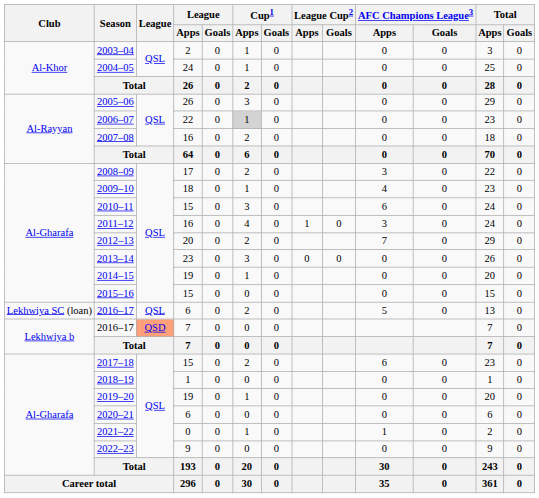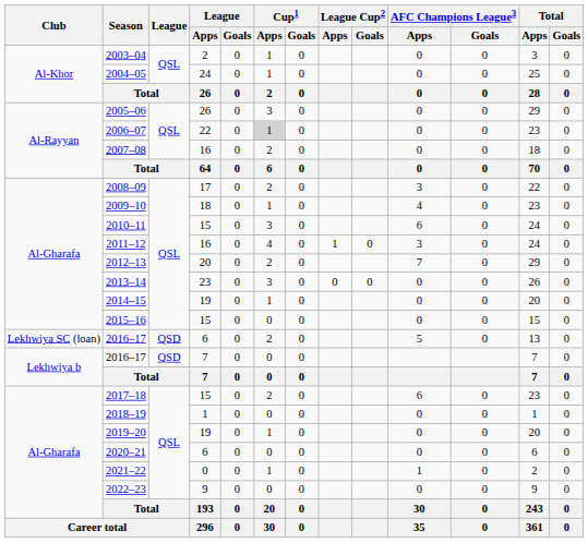2016–17 / 6 | League: QSL -> QSD
2016–17 / 7 | League: lightsalmon background -> no background
